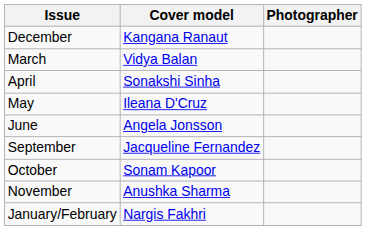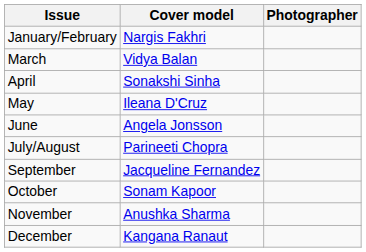rows swapped: January/February <-> December
+ row: July/August | Parineeti Chopra
